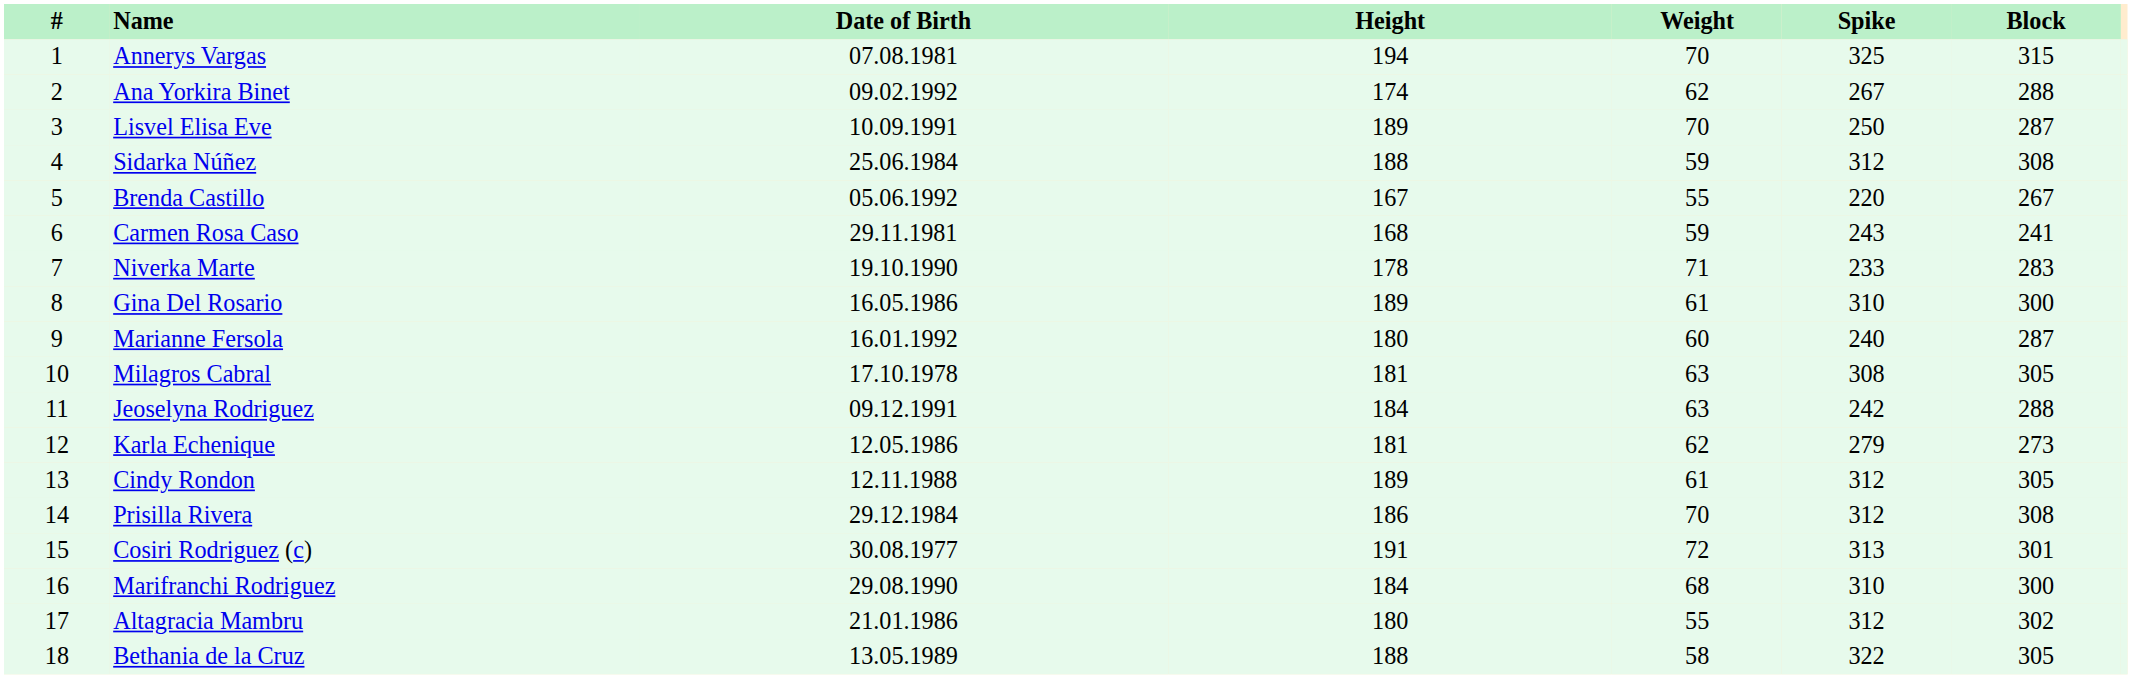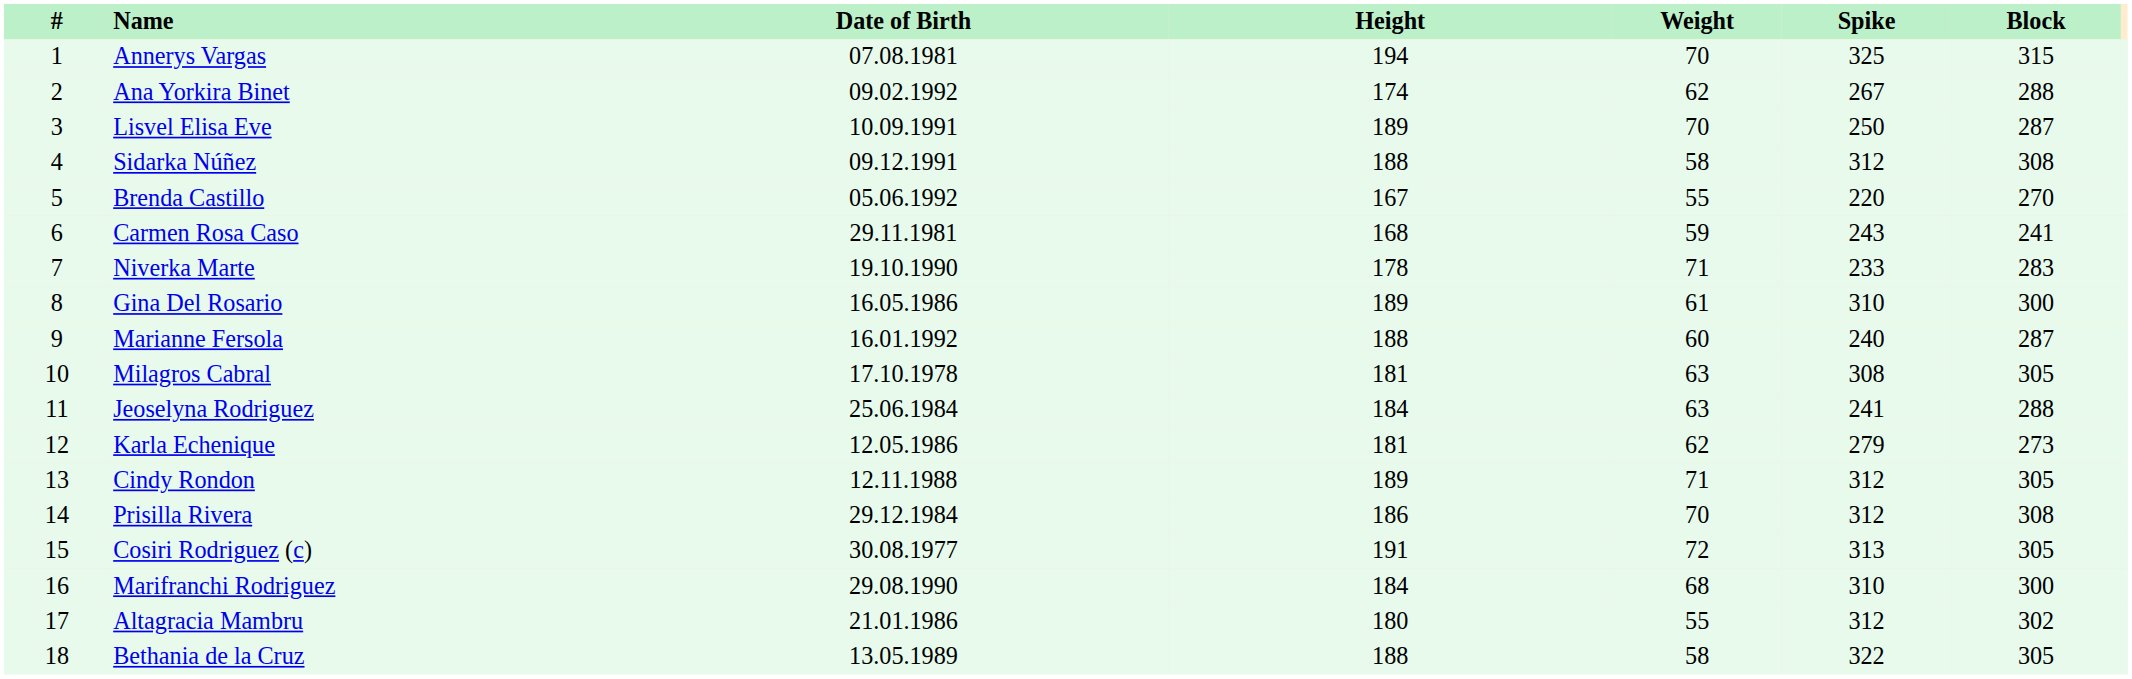Sidarka Núñez | Date of Birth: 25.06.1984 -> 09.12.1991
Sidarka Núñez | Weight: 59 -> 58
Brenda Castillo | Block: 267 -> 270
Marianne Fersola | Height: 180 -> 188
Jeoselyna Rodriguez | Date of Birth: 09.12.1991 -> 25.06.1984
Jeoselyna Rodriguez | Spike: 242 -> 241
Cindy Rondon | Weight: 61 -> 71
Cosiri Rodriguez (c) | Block: 301 -> 305
